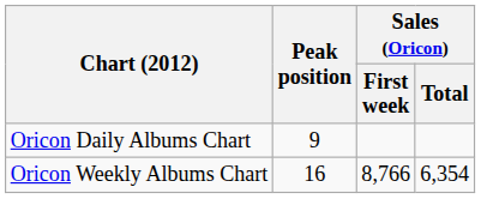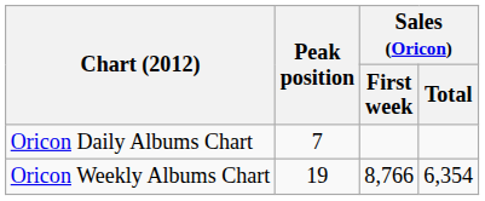Oricon Daily Albums Chart | Peak position: 9 -> 7
Oricon Weekly Albums Chart | Peak position: 16 -> 19
